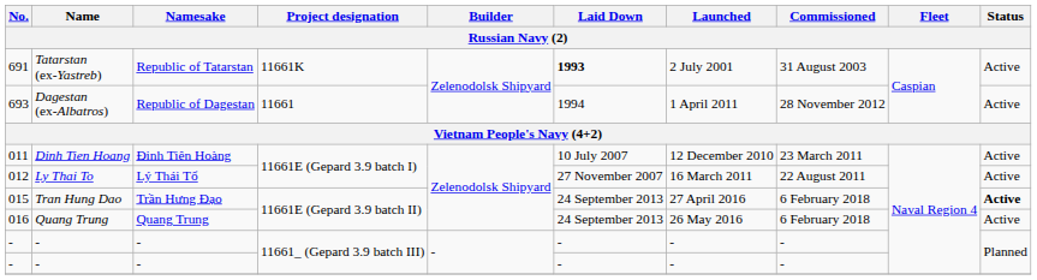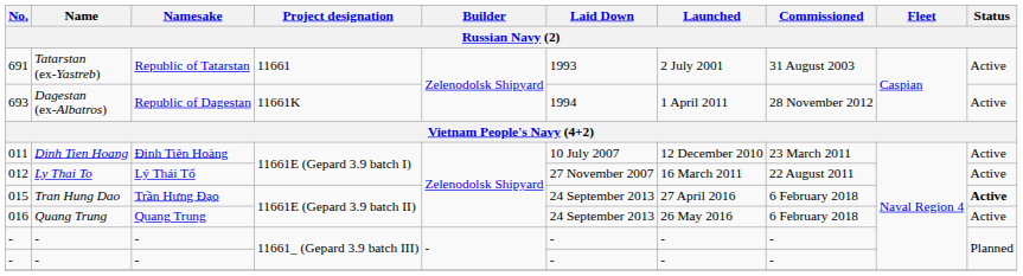691 | Project designation: 11661K -> 11661
691 | Laid Down: bold -> normal
693 | Project designation: 11661 -> 11661K
